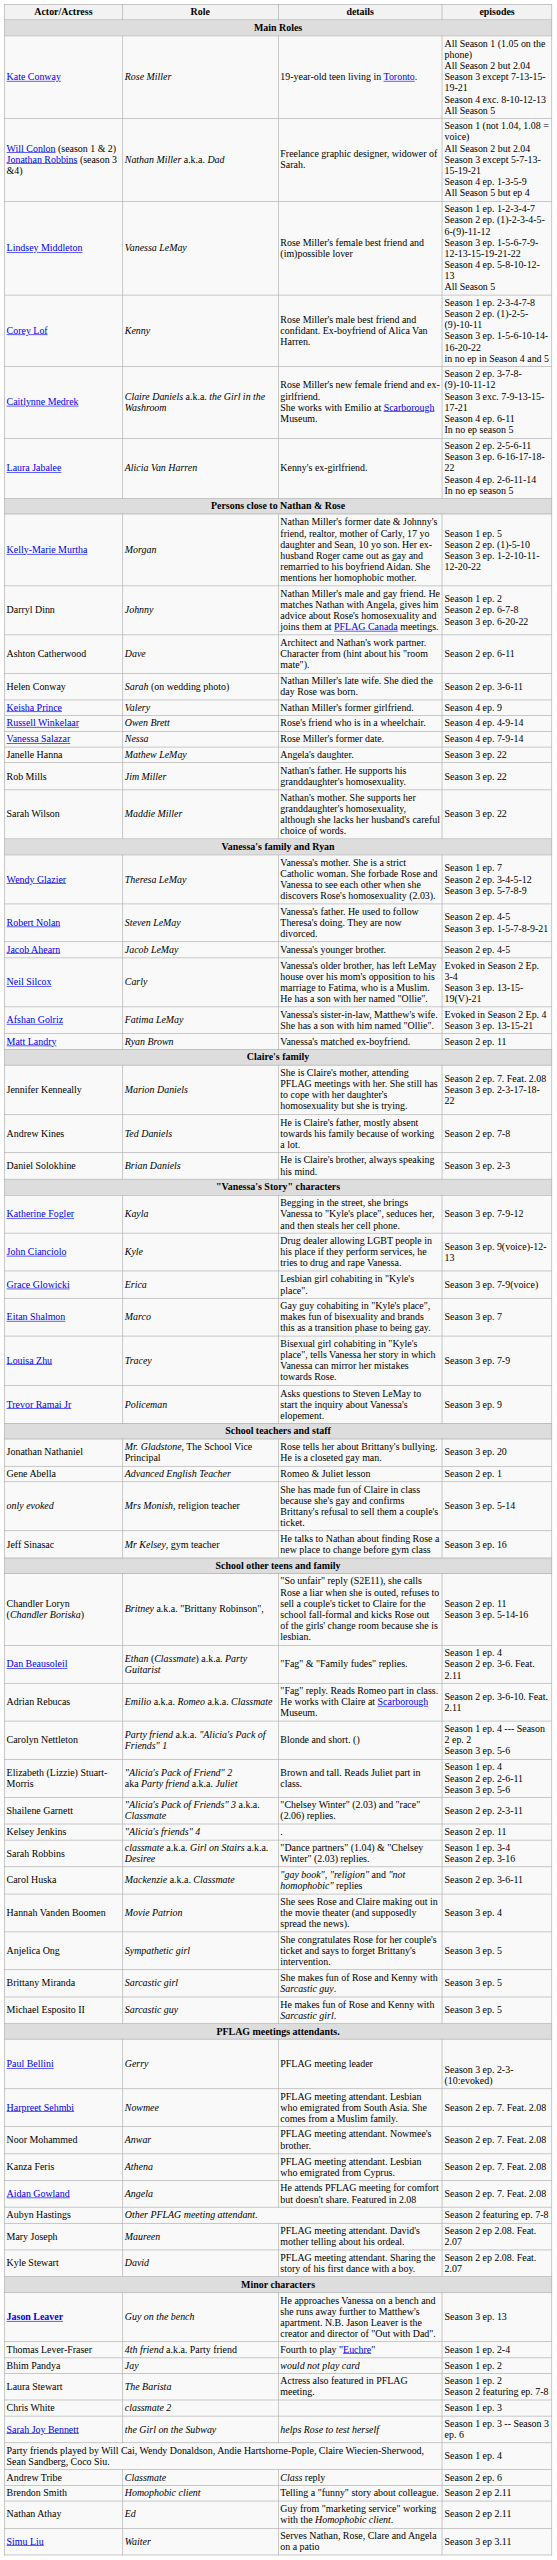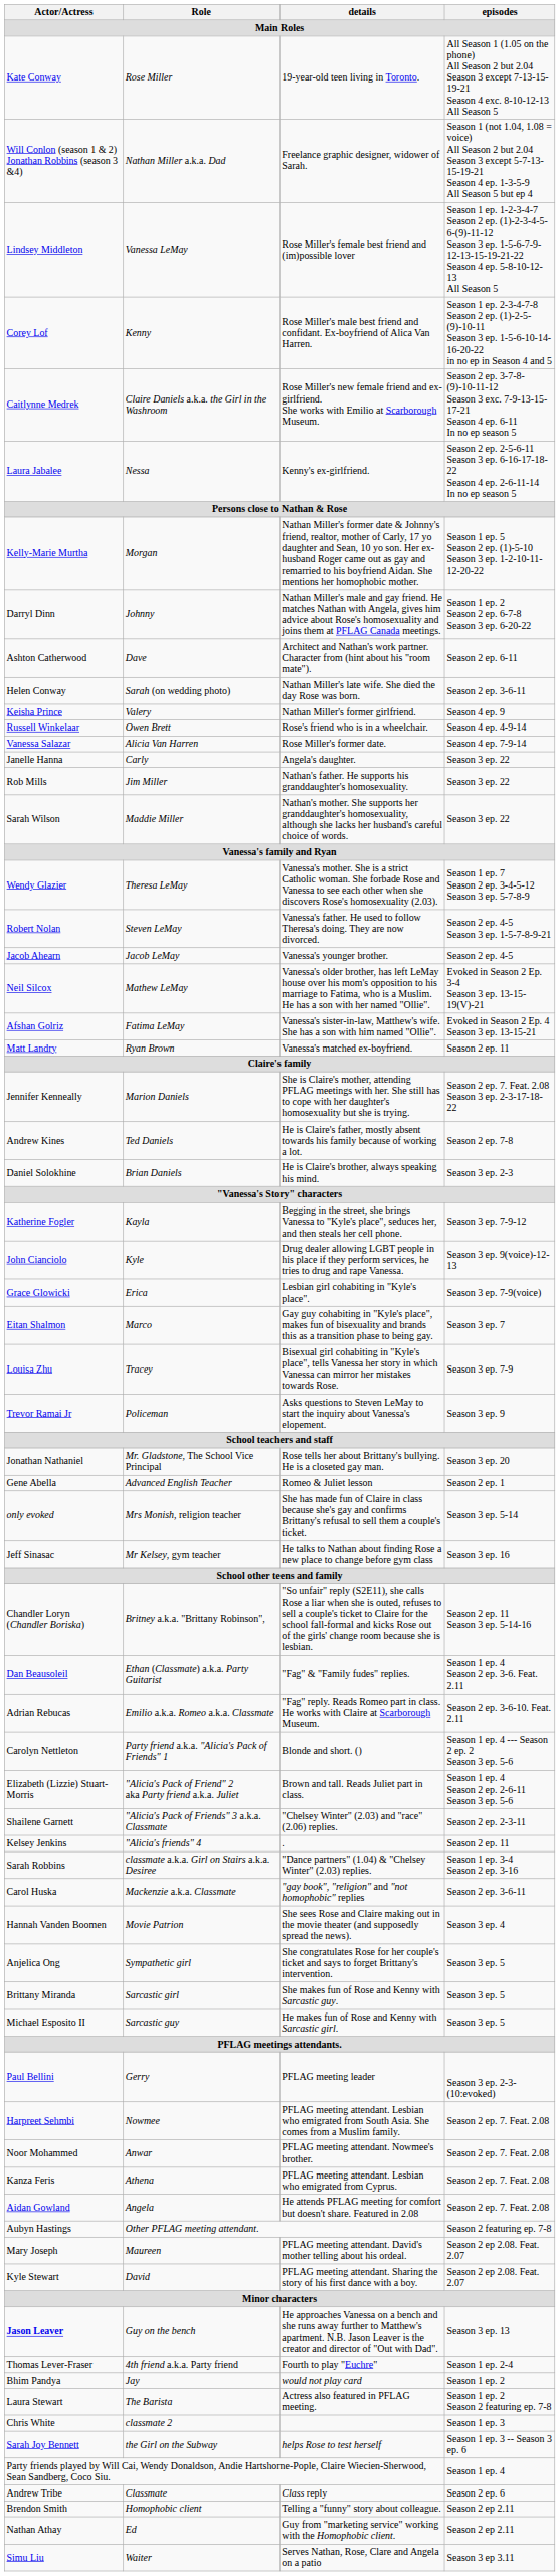Laura Jabalee | Role: Alicia Van Harren -> Nessa
Vanessa Salazar | Role: Nessa -> Alicia Van Harren
Janelle Hanna | Role: Mathew LeMay -> Carly
Neil Silcox | Role: Carly -> Mathew LeMay
